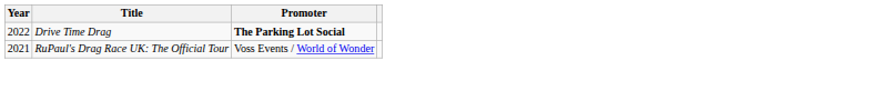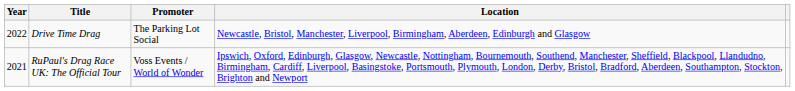+ column: Location | Newcastle, Bristol, Manchester, Liverpool, Birmingham, Aberdeen, Edinburgh and Glasgow | Ipswich, Oxford, Edinburgh, Glasgow, Newcastle, Nottingham, Bournemouth, Southend, Manchester, Sheffield, Blackpool, Llandudno, Birmingham, Cardiff, Liverpool, Basingstoke, Portsmouth, Plymouth, London, Derby, Bristol, Bradford, Aberdeen, Southampton, Stockton, Brighton and Newport
Drive Time Drag | Promoter: bold -> normal
